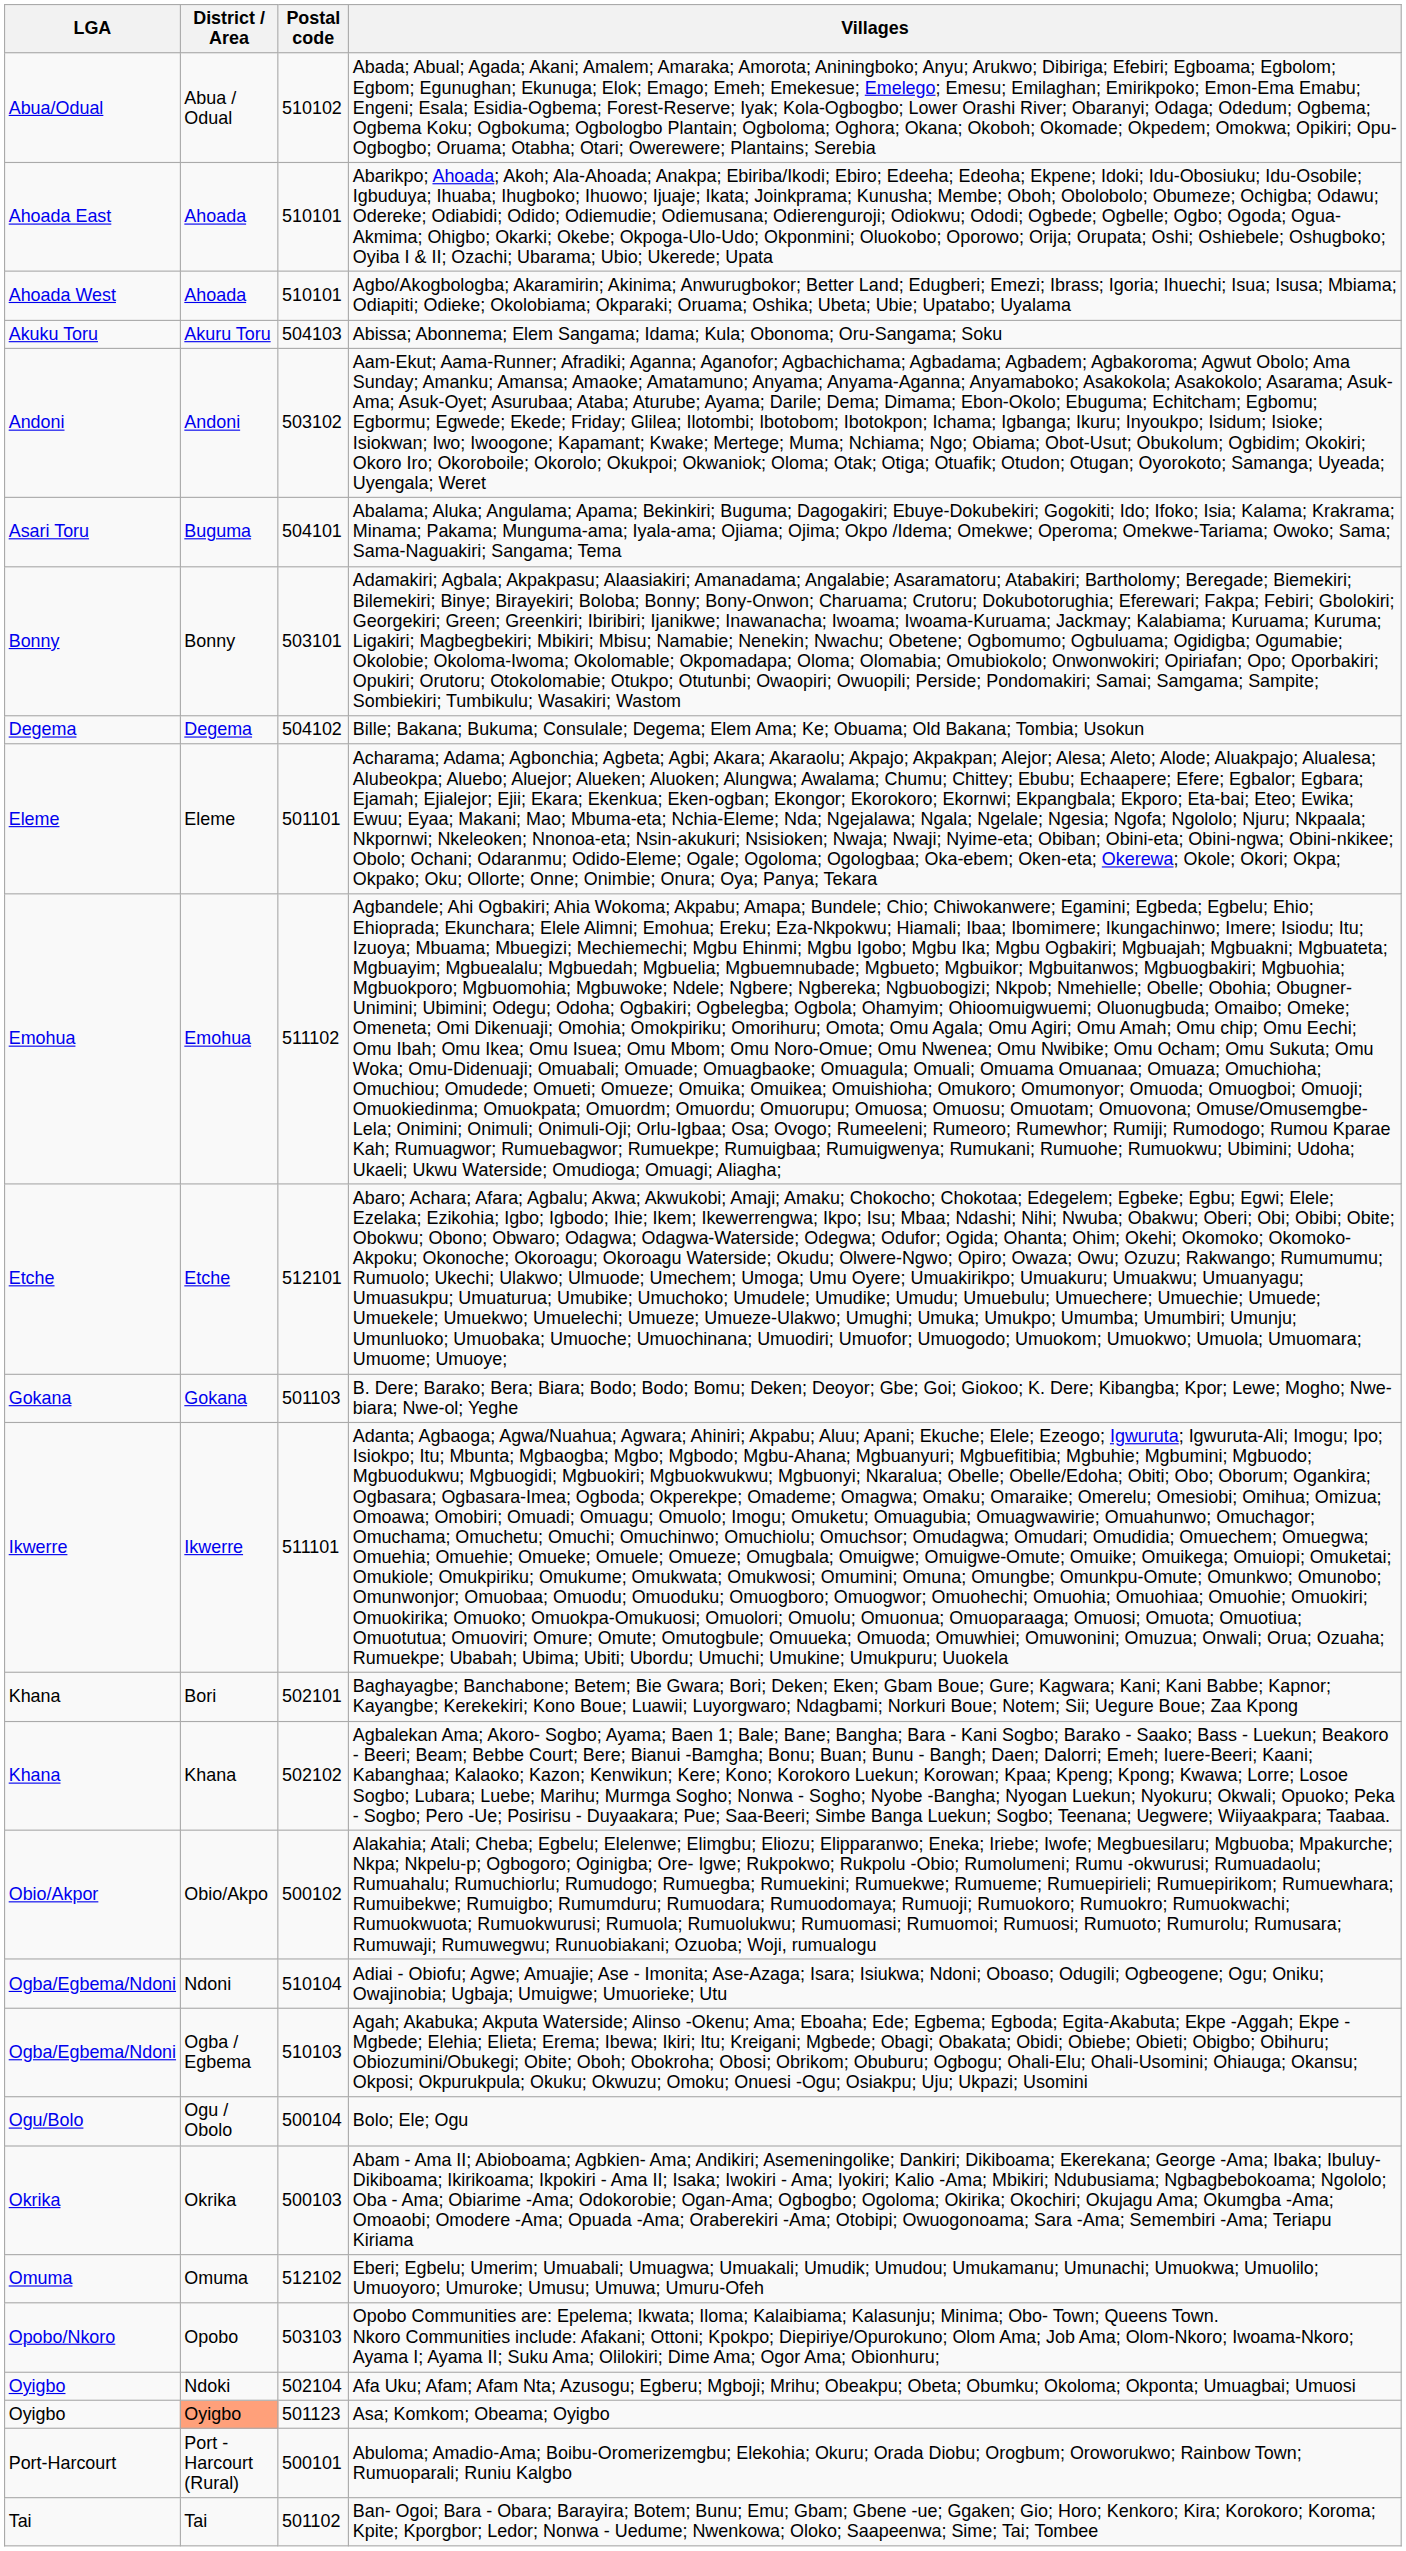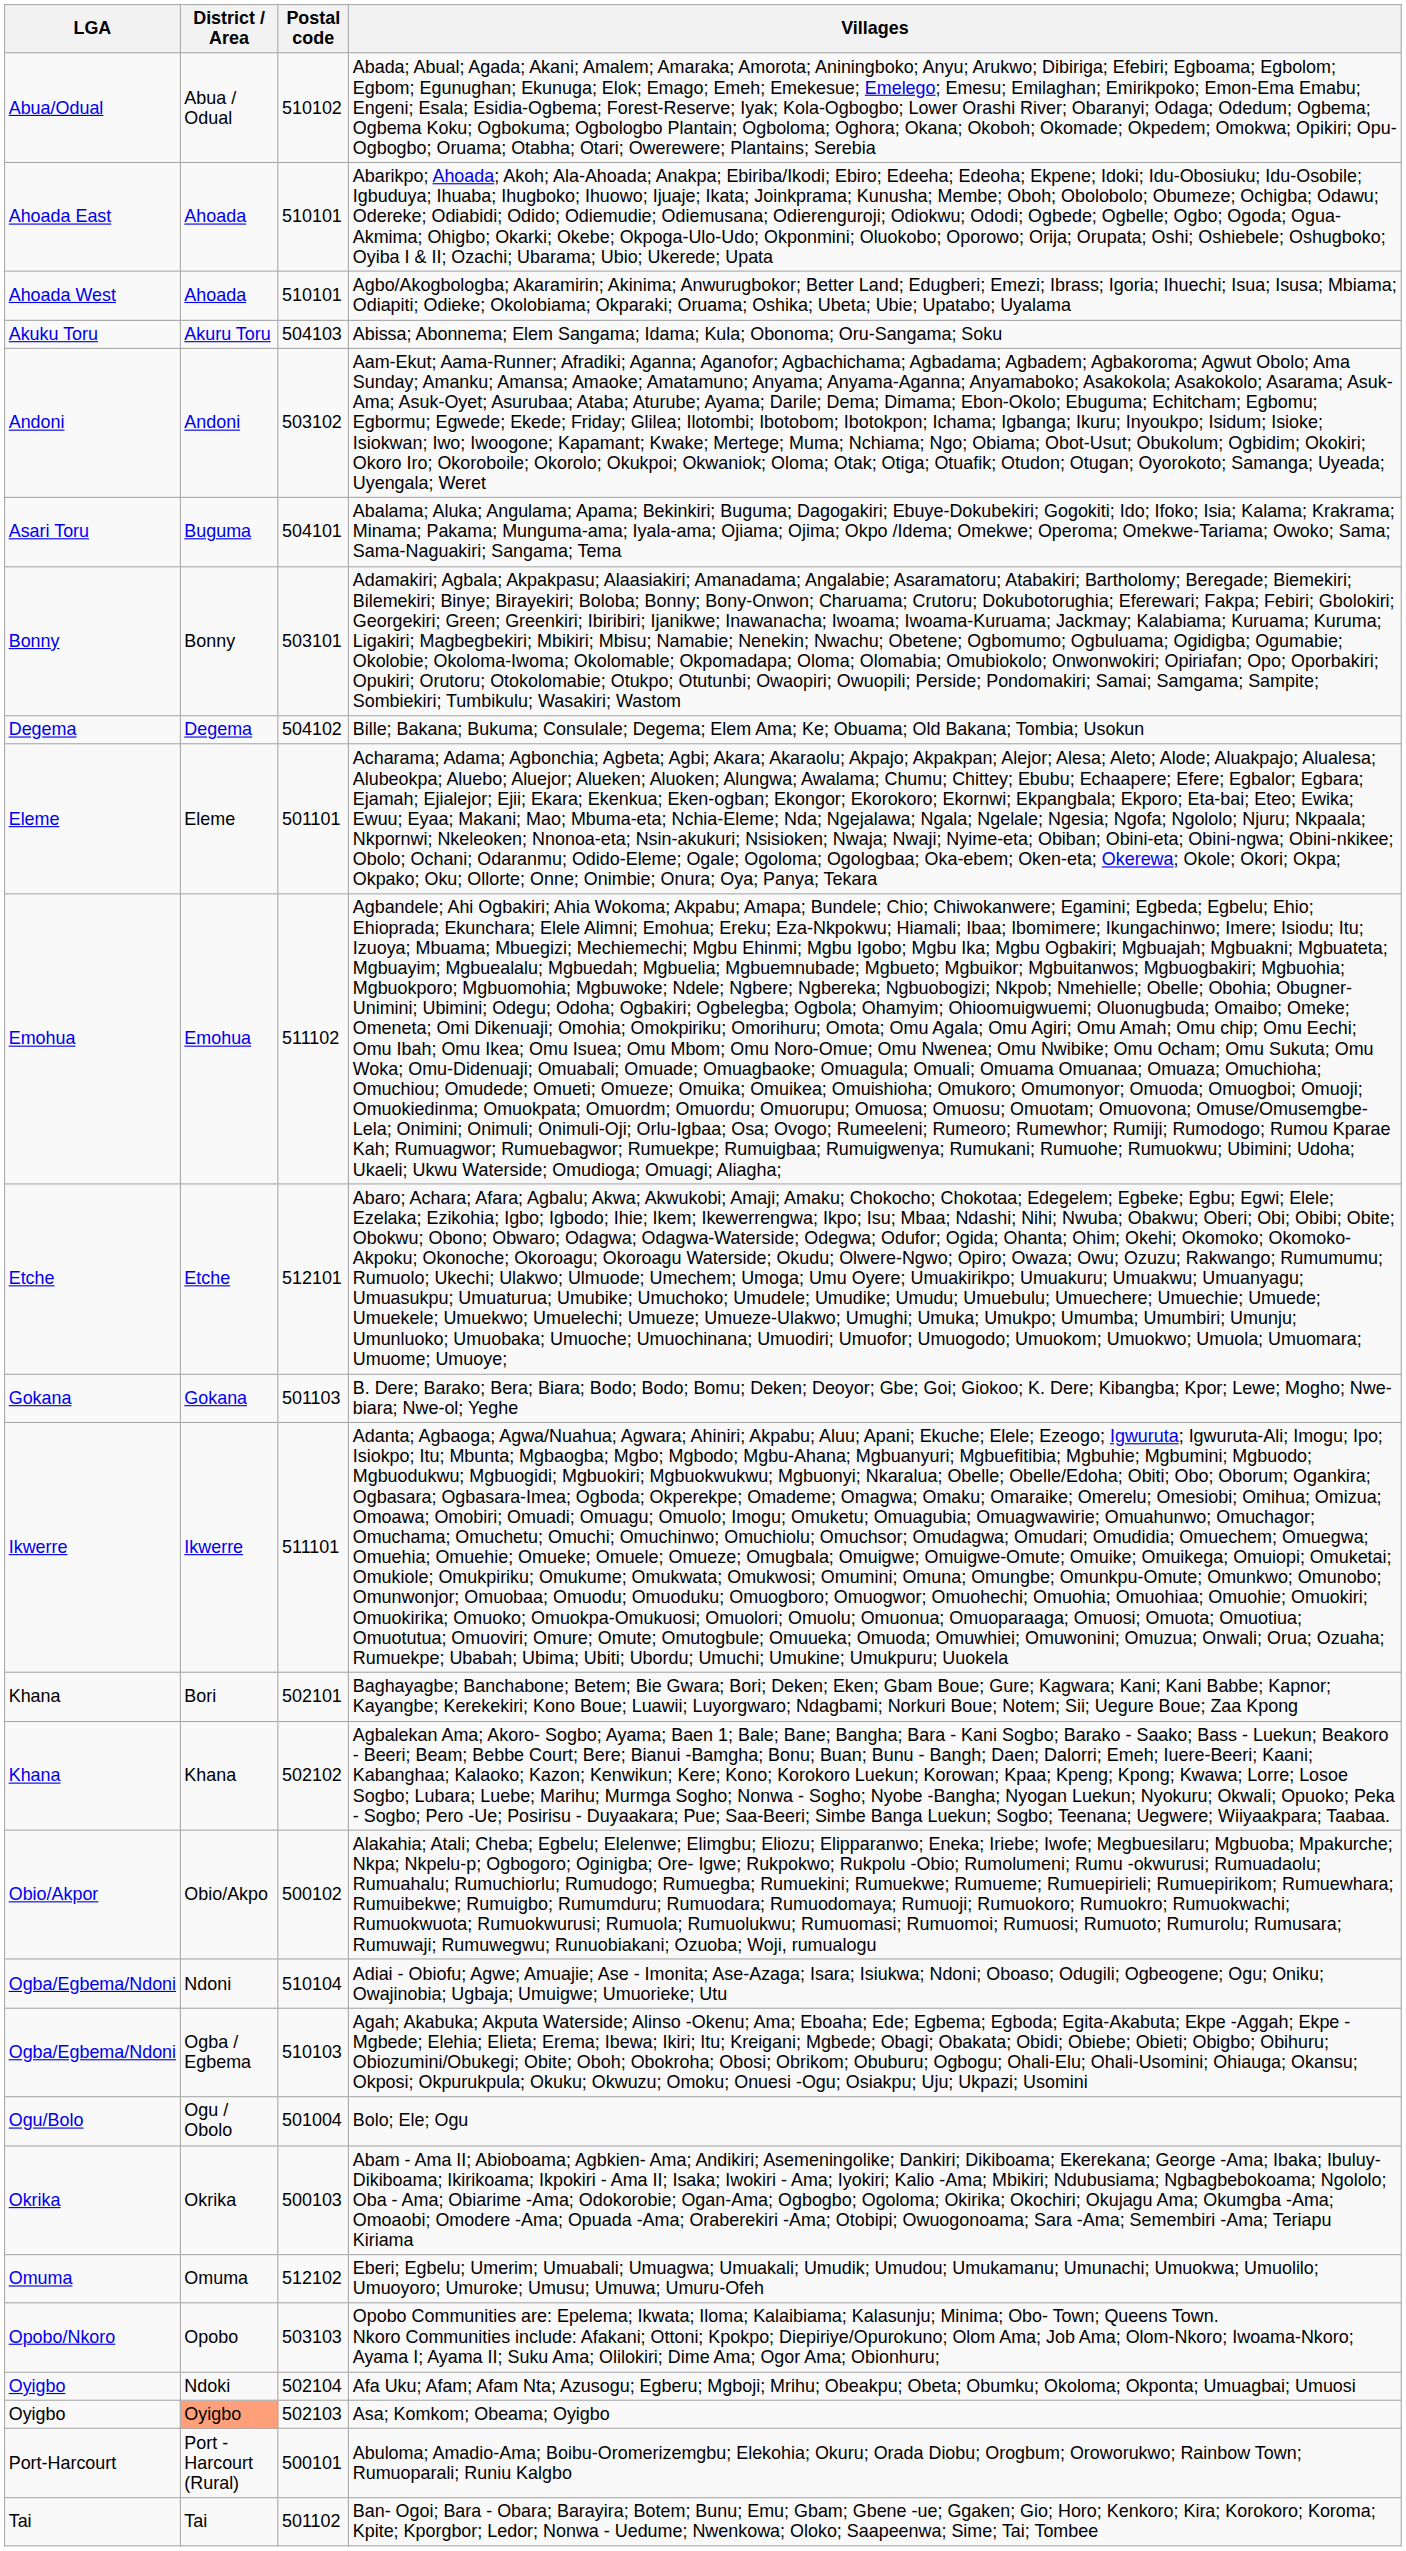Bolo; Ele; Ogu | Postal code: 500104 -> 501004
Asa; Komkom; Obeama; Oyigbo | Postal code: 501123 -> 502103
